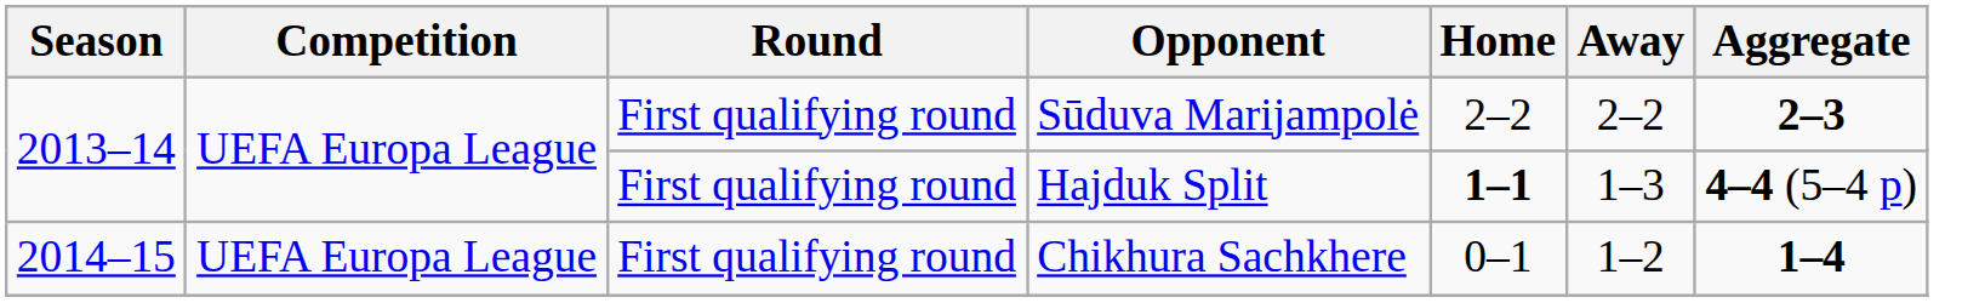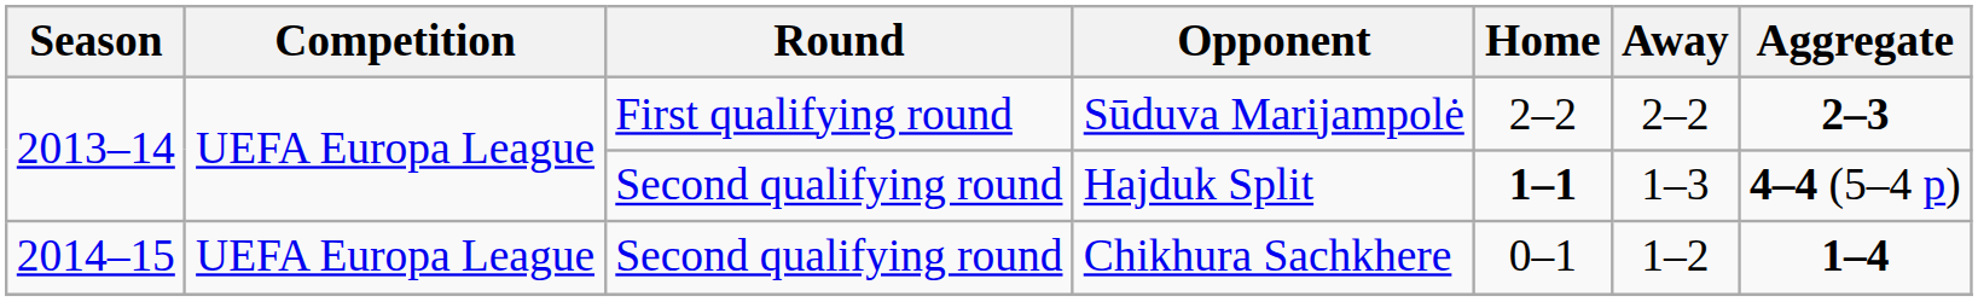Hajduk Split | Round: First qualifying round -> Second qualifying round
Chikhura Sachkhere | Round: First qualifying round -> Second qualifying round
